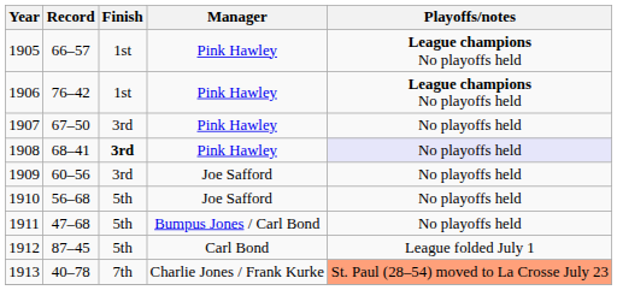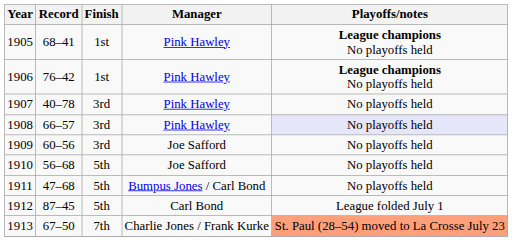1905 | Record: 66–57 -> 68–41
1907 | Record: 67–50 -> 40–78
1908 | Record: 68–41 -> 66–57
1908 | Finish: bold -> normal
1913 | Record: 40–78 -> 67–50
